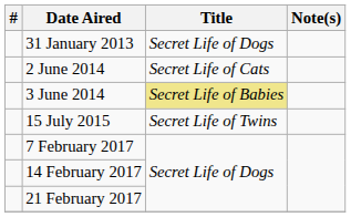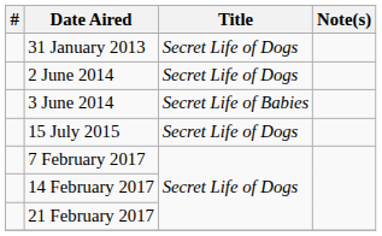2 June 2014 | Title: Secret Life of Cats -> Secret Life of Dogs
3 June 2014 | Title: khaki background -> no background
15 July 2015 | Title: Secret Life of Twins -> Secret Life of Dogs
